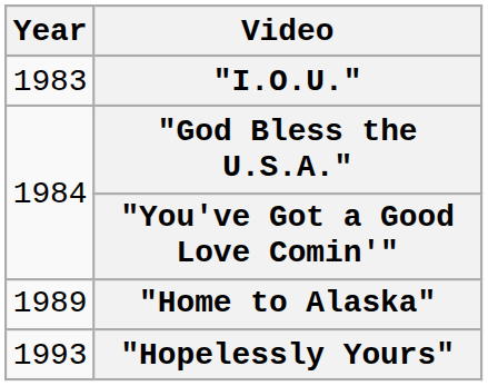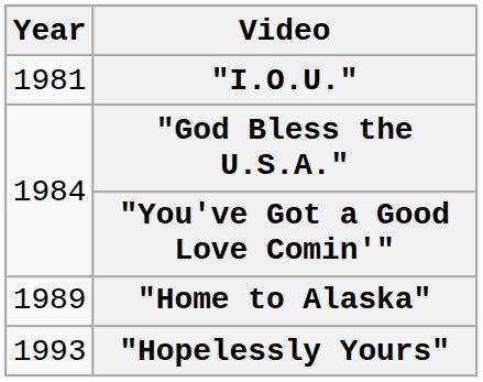"I.O.U." | Year: 1983 -> 1981
